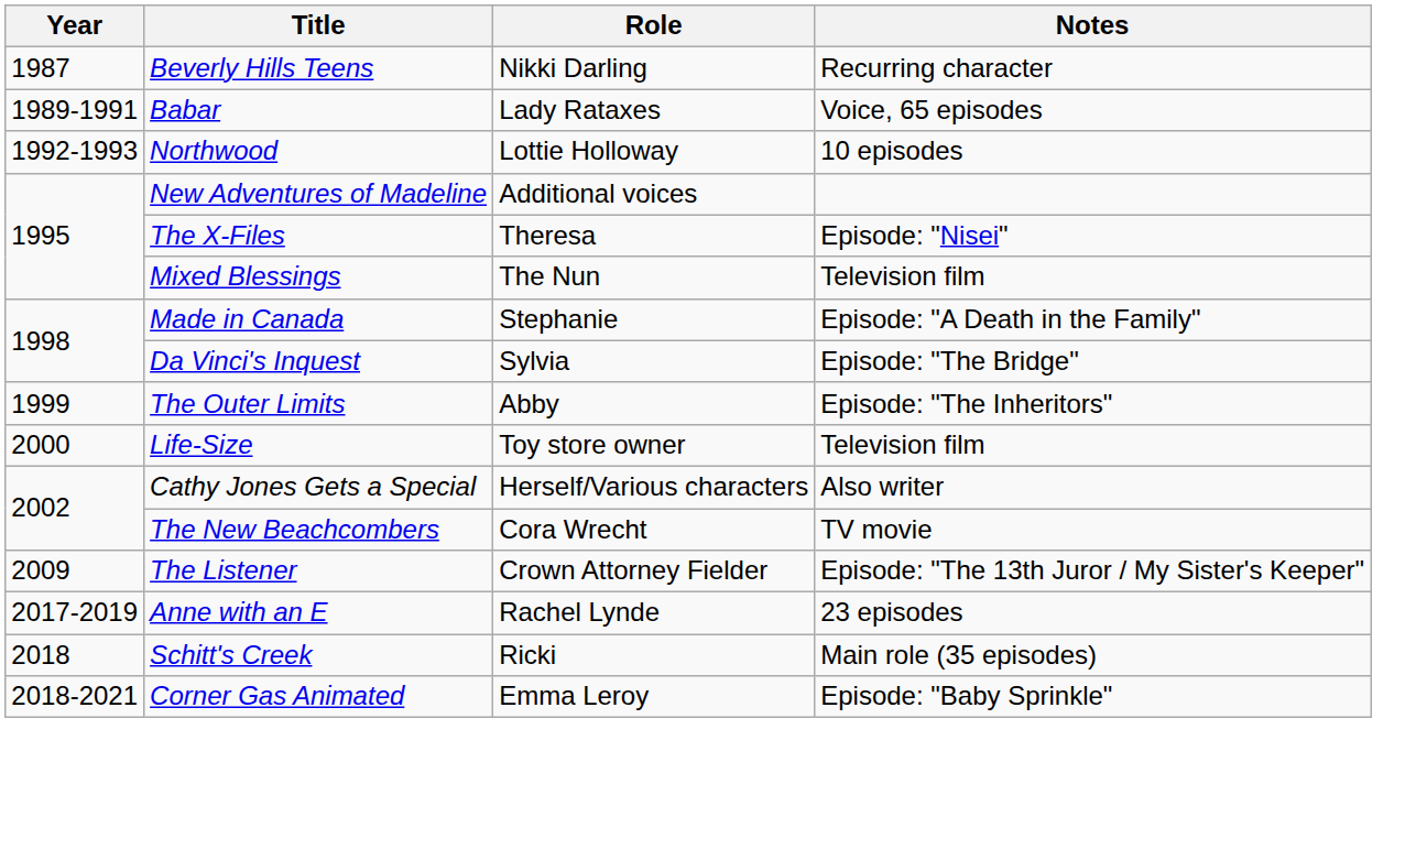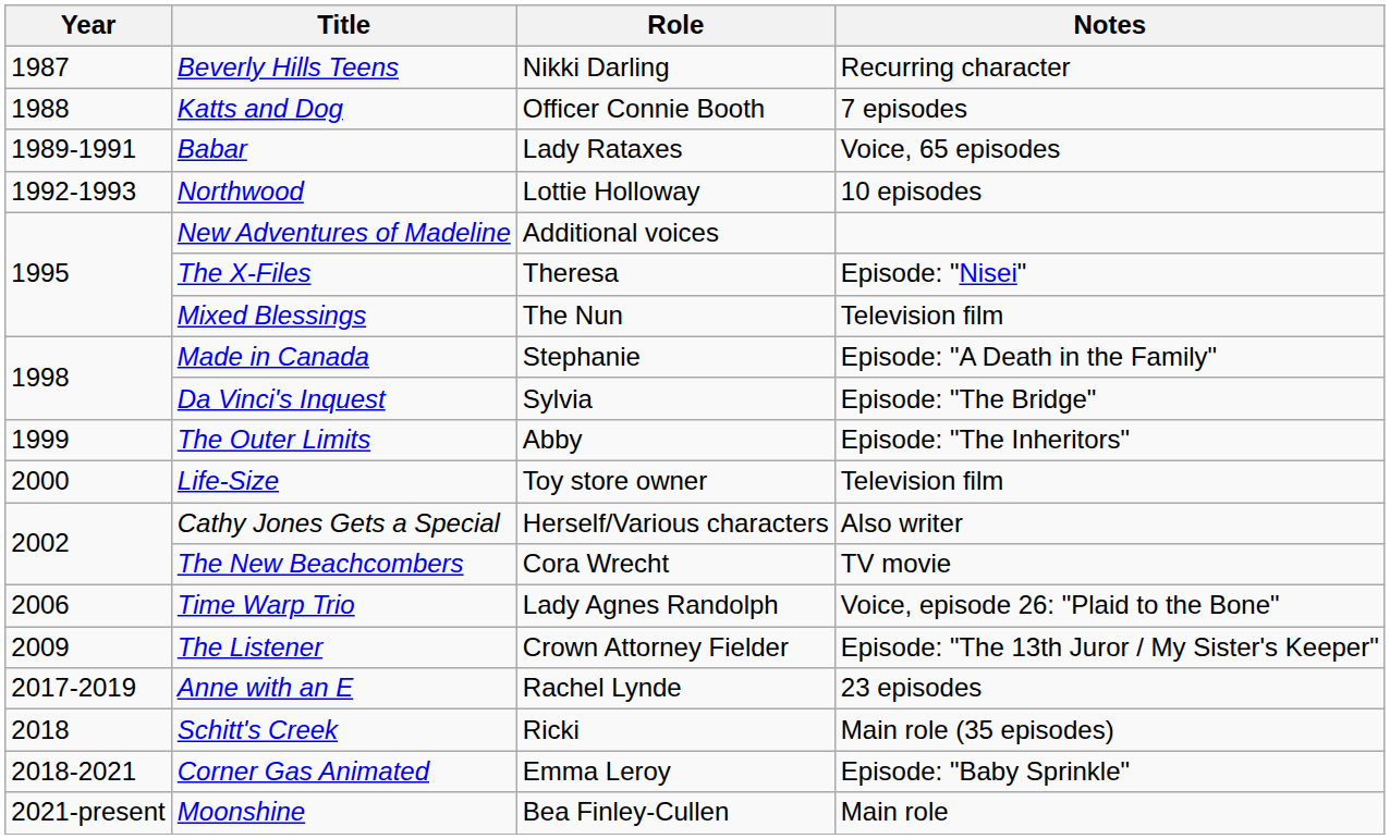+ row: 1988 | Katts and Dog | Officer Connie Booth | 7 episodes
+ row: 2006 | Time Warp Trio | Lady Agnes Randolph | Voice, episode 26: "Plaid to the Bone"
+ row: 2021-present | Moonshine | Bea Finley-Cullen | Main role
